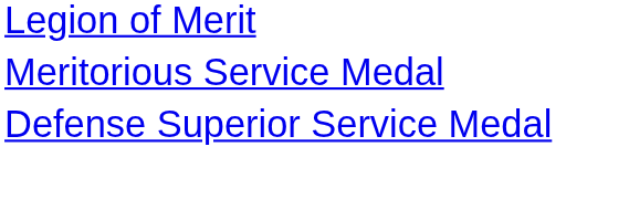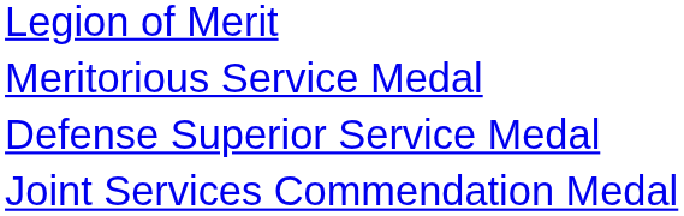+ row: Joint Services Commendation Medal
